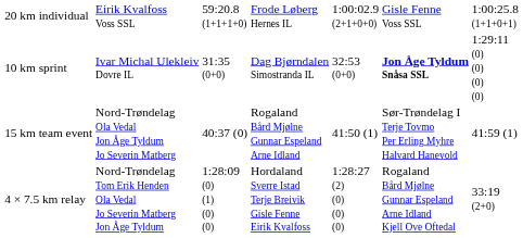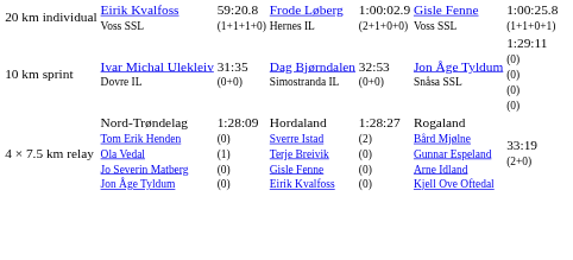10 km sprint | column 6: bold -> normal
- row: 15 km team event | Nord-Trøndelag Ola Vedal Jon Åge Tyldum Jo Severin Matberg | 40:37 (0) | Rogaland Bård Mjølne Gunnar Espeland Arne Idland | 41:50 (1) | Sør-Trøndelag I Terje Tovmo Per Erling Myhre Halvard Hanevold | 41:59 (1)
